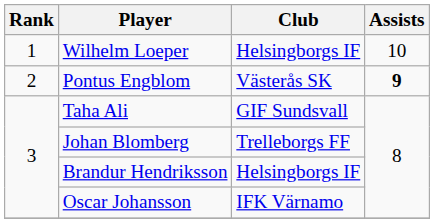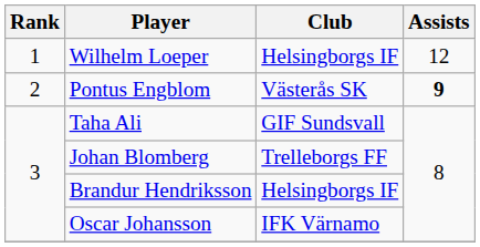Wilhelm Loeper | Assists: 10 -> 12
